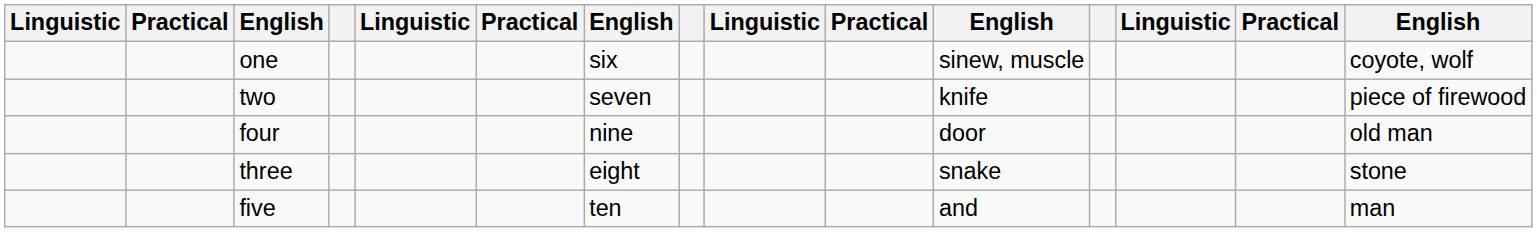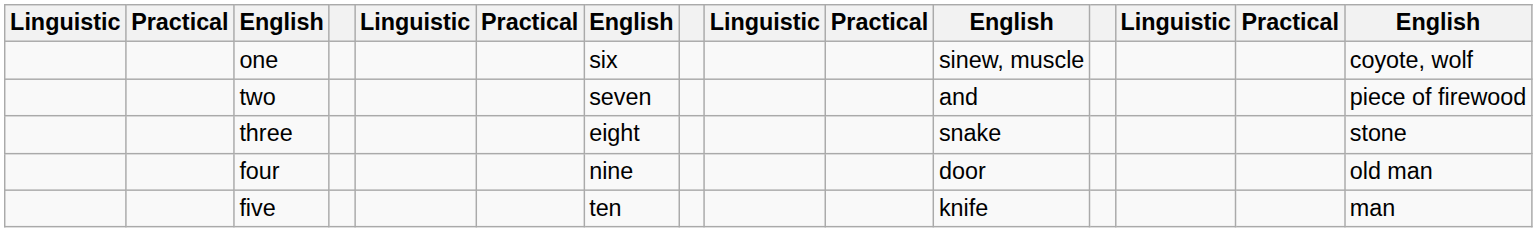two | column 11: knife -> and
rows swapped: three <-> four
five | column 11: and -> knife
